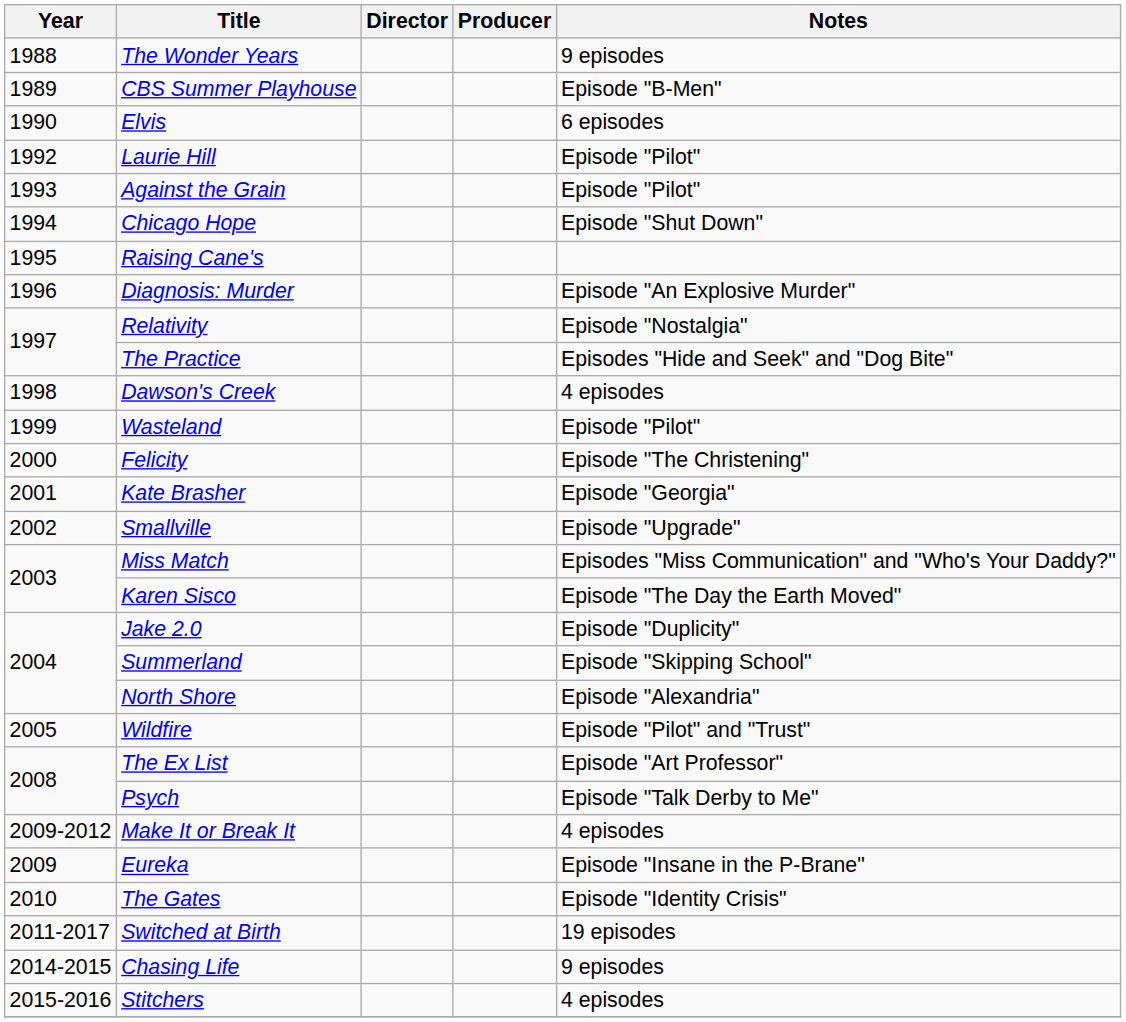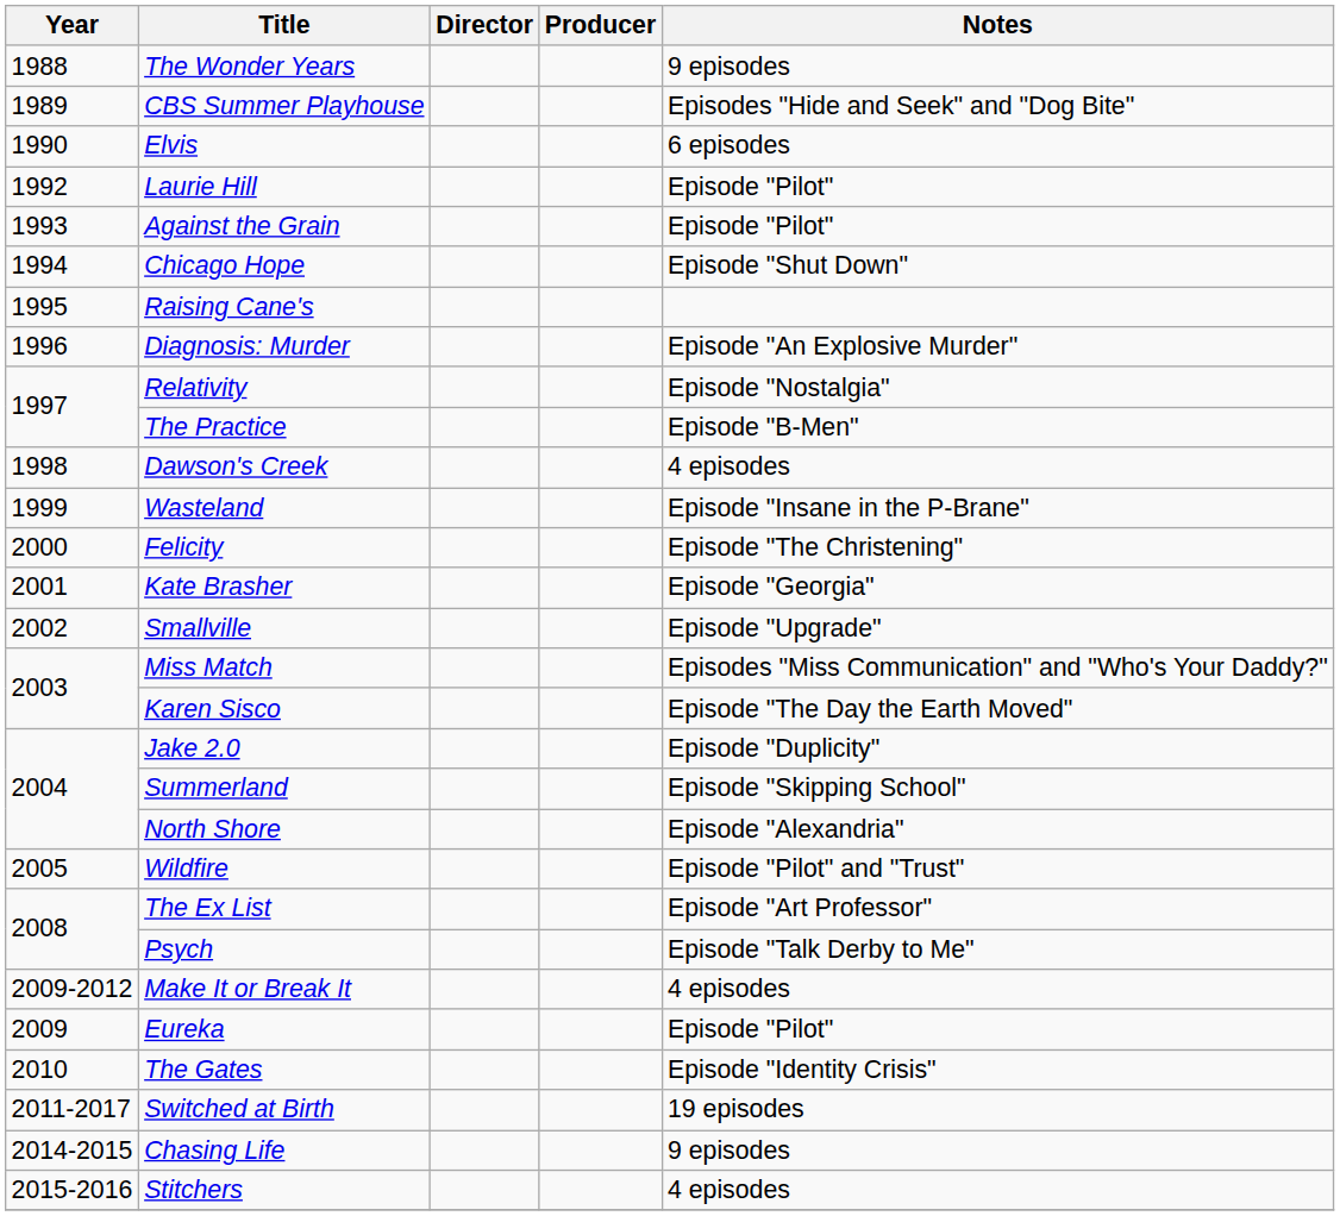CBS Summer Playhouse | Notes: Episode "B-Men" -> Episodes "Hide and Seek" and "Dog Bite"
The Practice | Notes: Episodes "Hide and Seek" and "Dog Bite" -> Episode "B-Men"
Wasteland | Notes: Episode "Pilot" -> Episode "Insane in the P-Brane"
Eureka | Notes: Episode "Insane in the P-Brane" -> Episode "Pilot"
